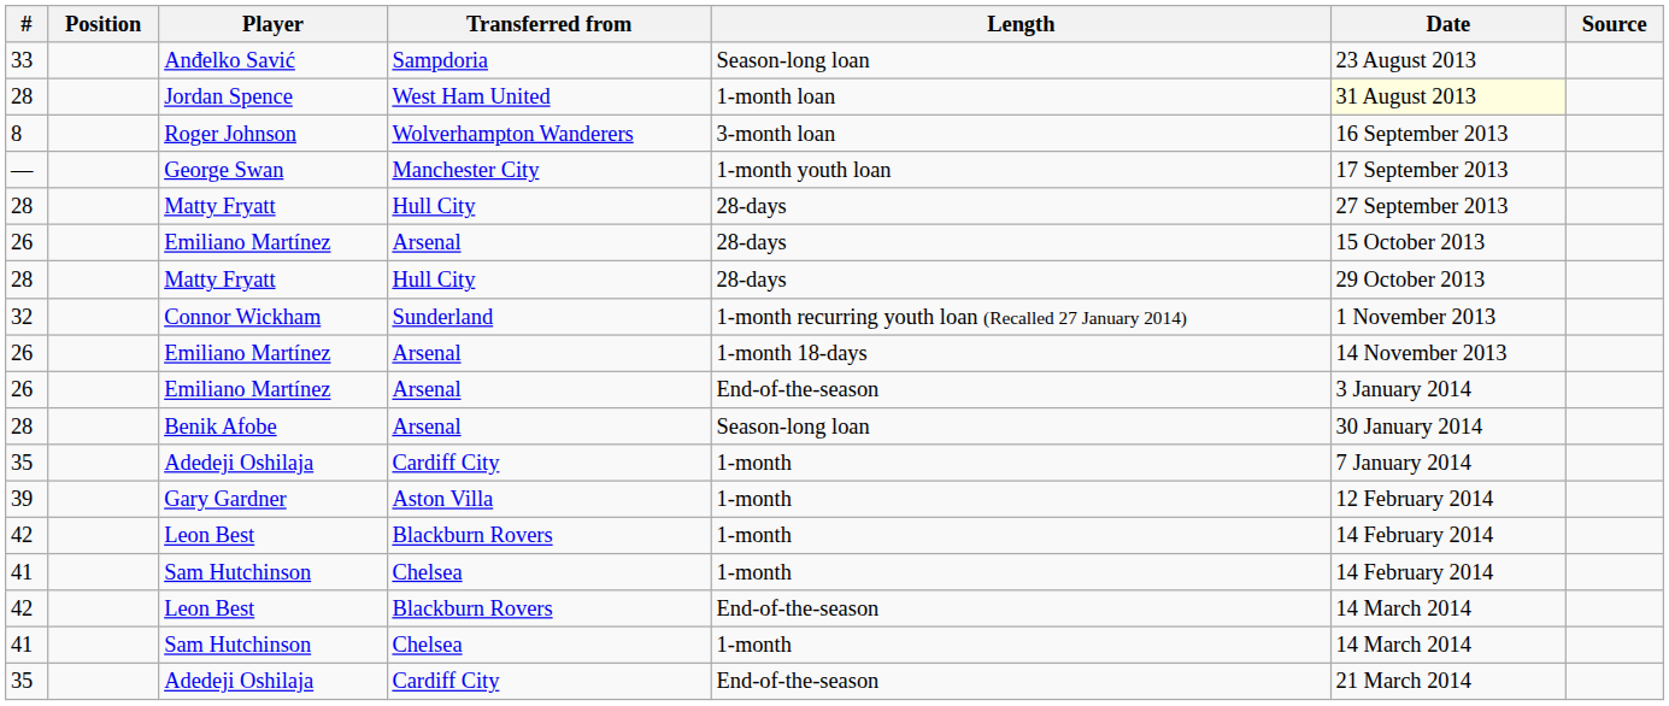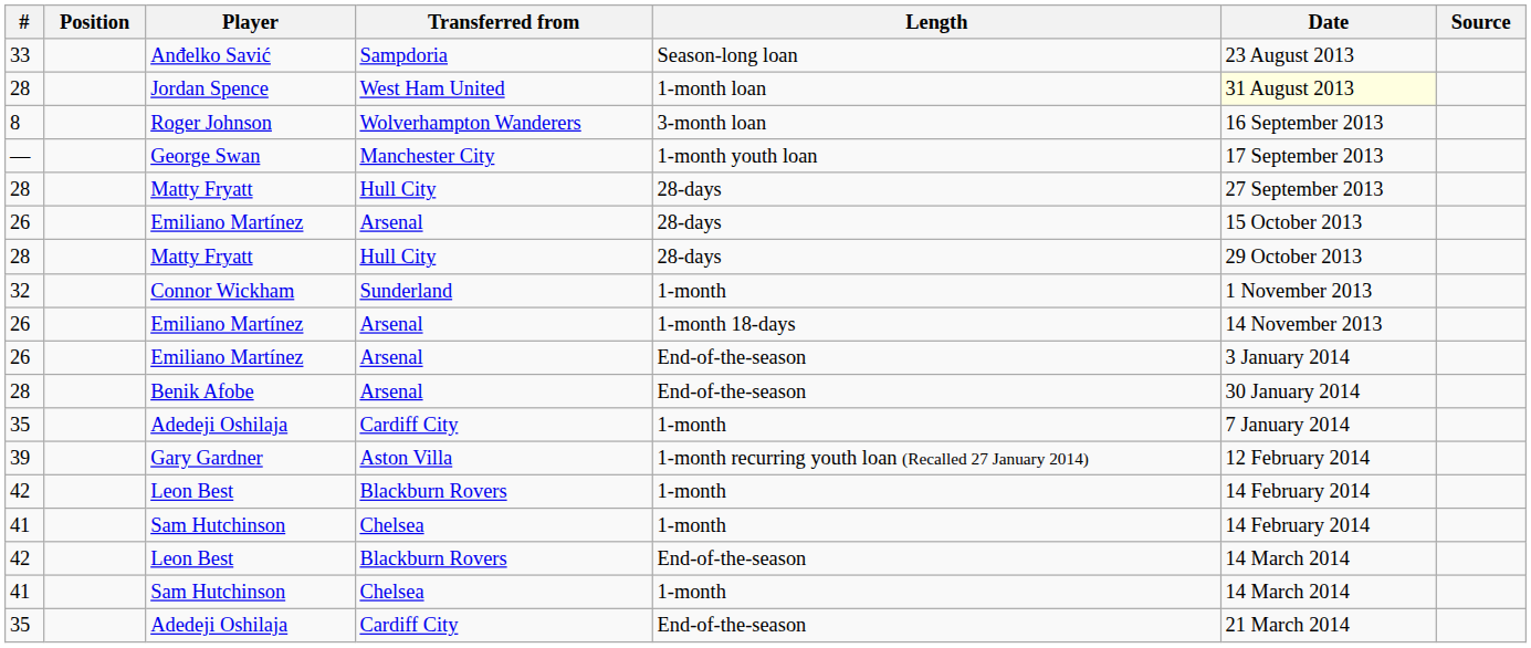Connor Wickham | Length: 1-month recurring youth loan (Recalled 27 January 2014) -> 1-month
Benik Afobe | Length: Season-long loan -> End-of-the-season
Gary Gardner | Length: 1-month -> 1-month recurring youth loan (Recalled 27 January 2014)
